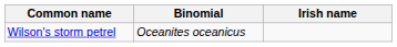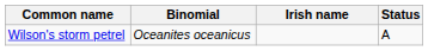+ column: Status | A
